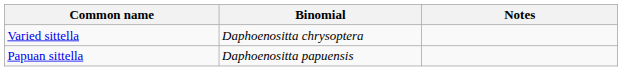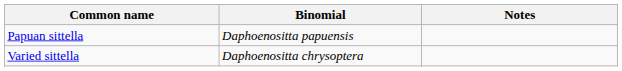rows swapped: Papuan sittella <-> Varied sittella
